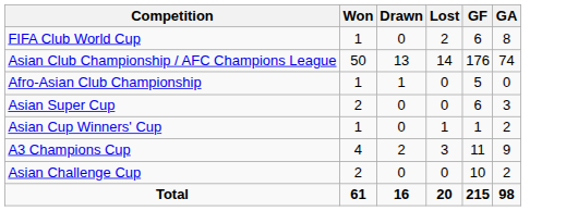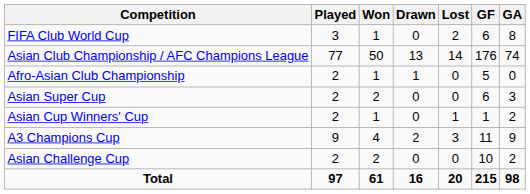+ column: Played | 3 | 77 | 2 | 2 | 2 | 9 | 2 | 97
